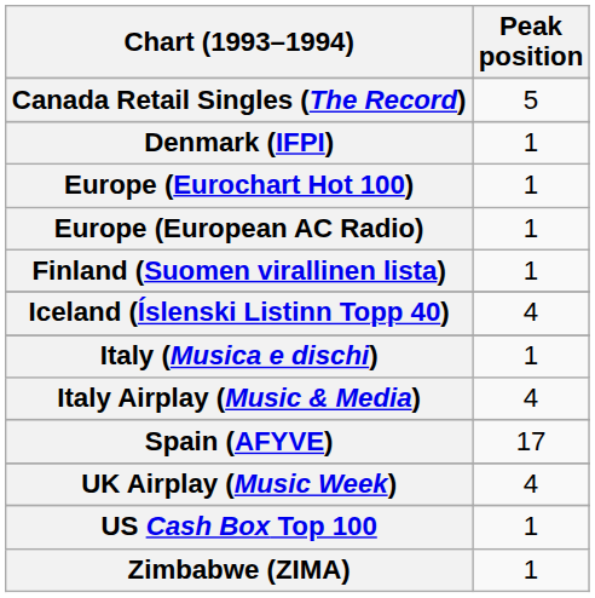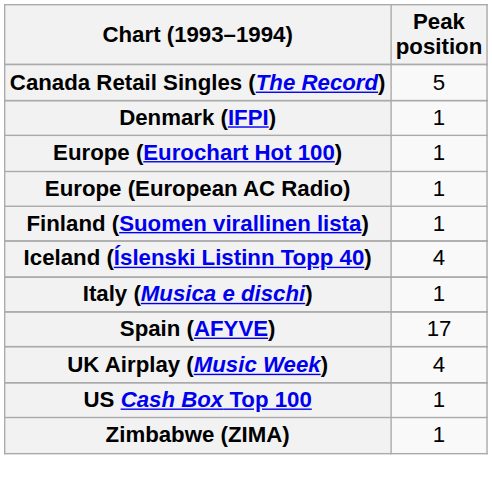- row: Italy Airplay (Music & Media) | 4
